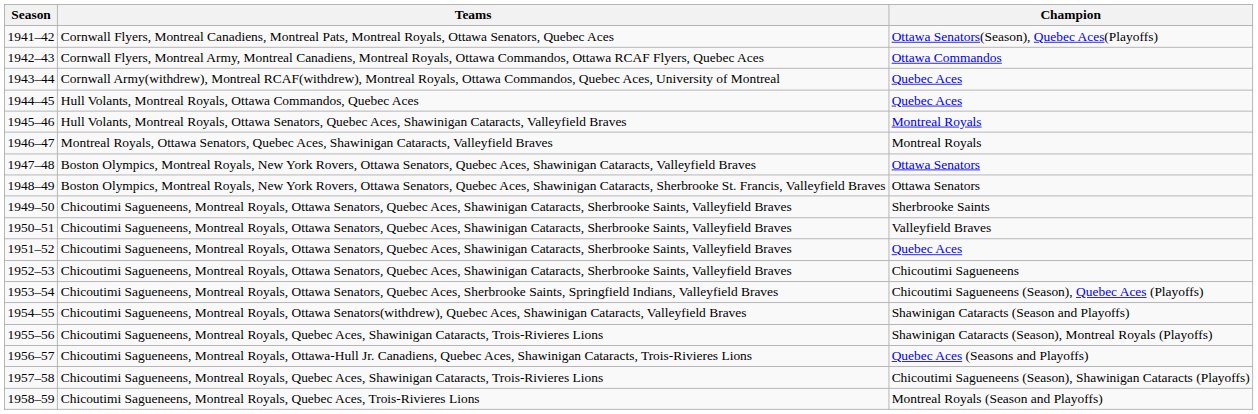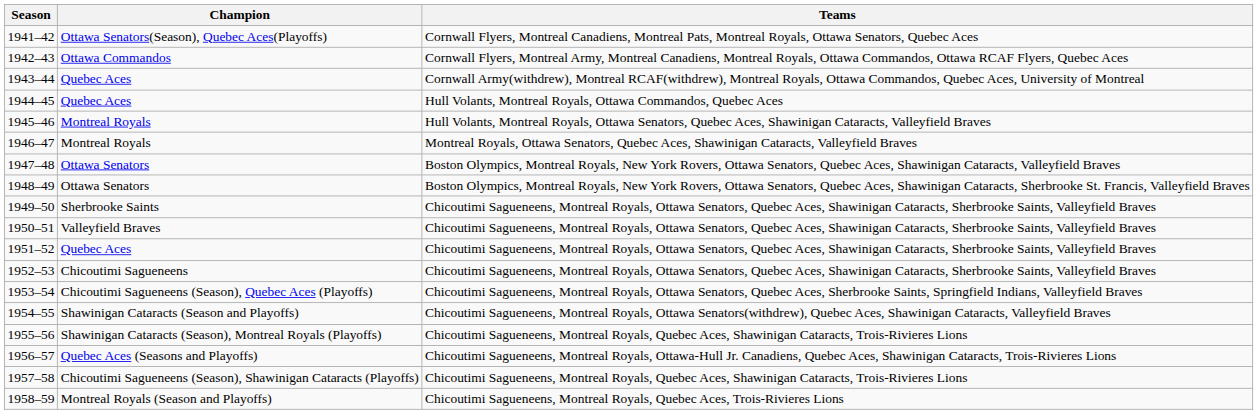columns swapped: Teams <-> Champion
